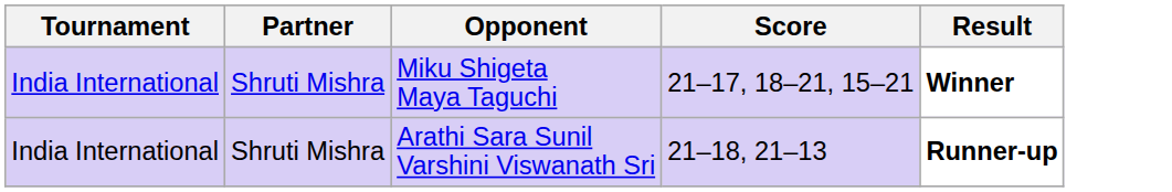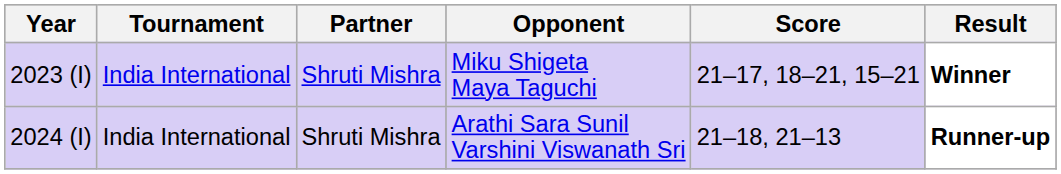+ column: Year | 2023 (I) | 2024 (I)
